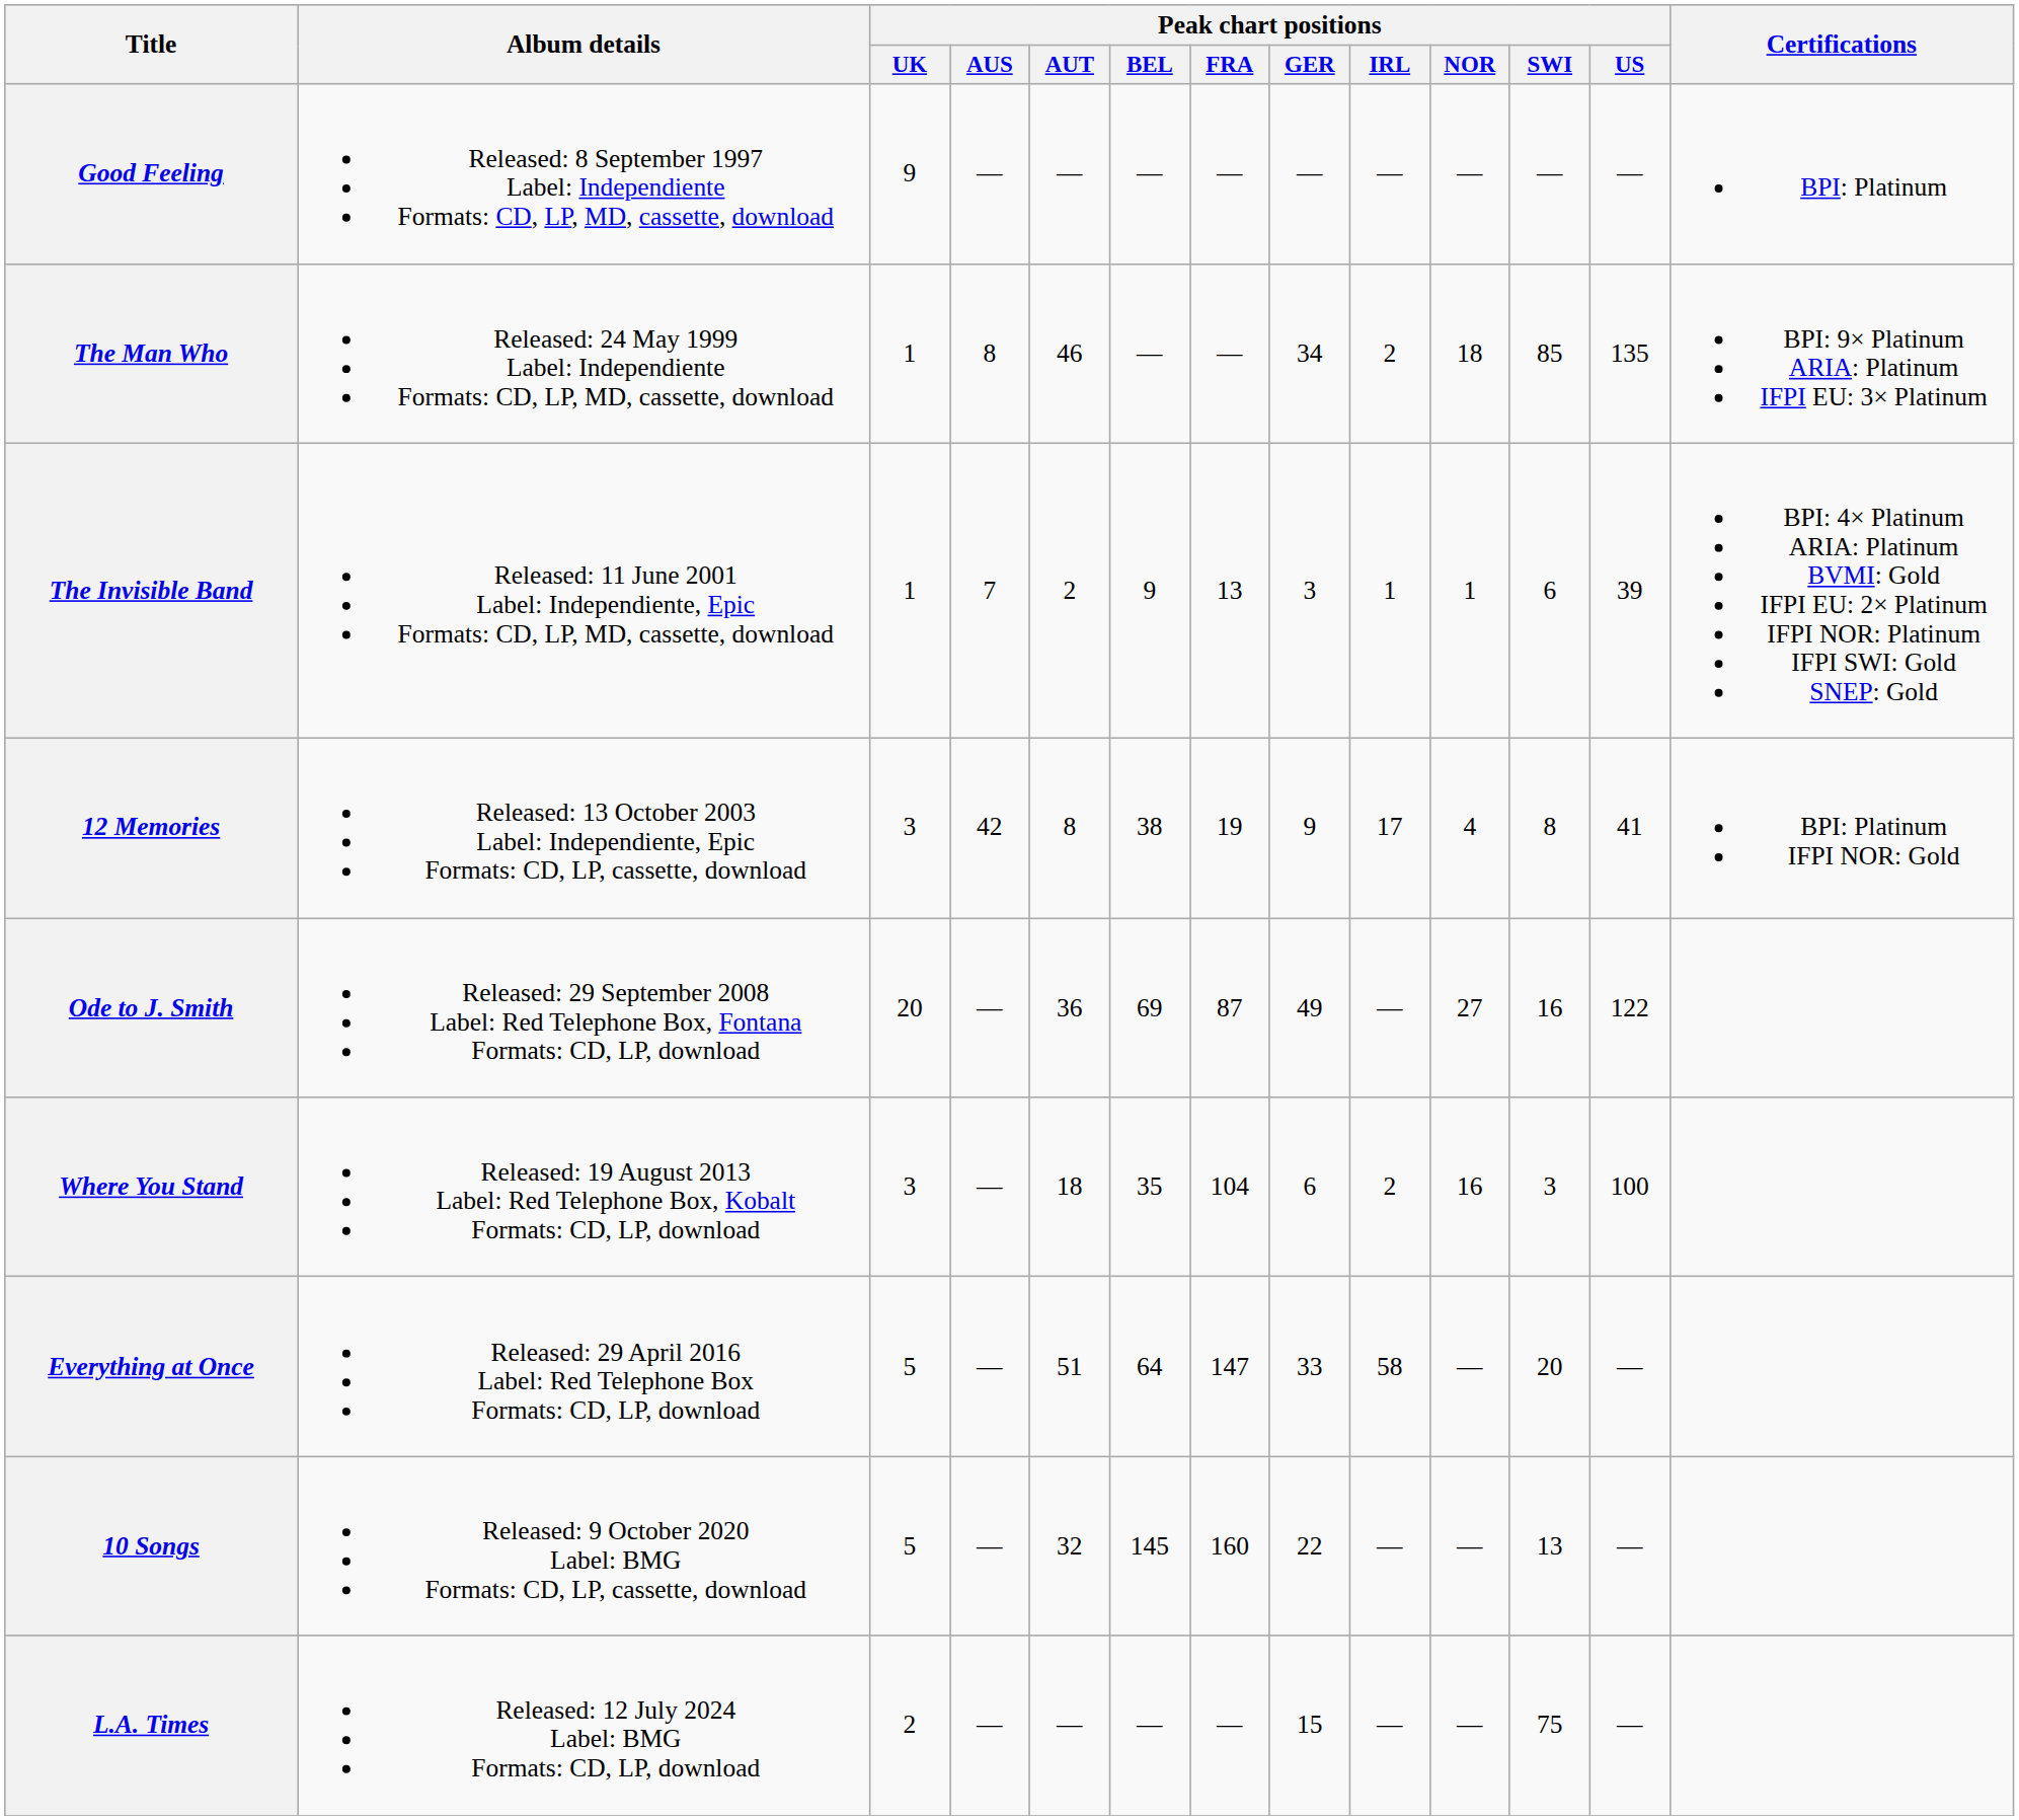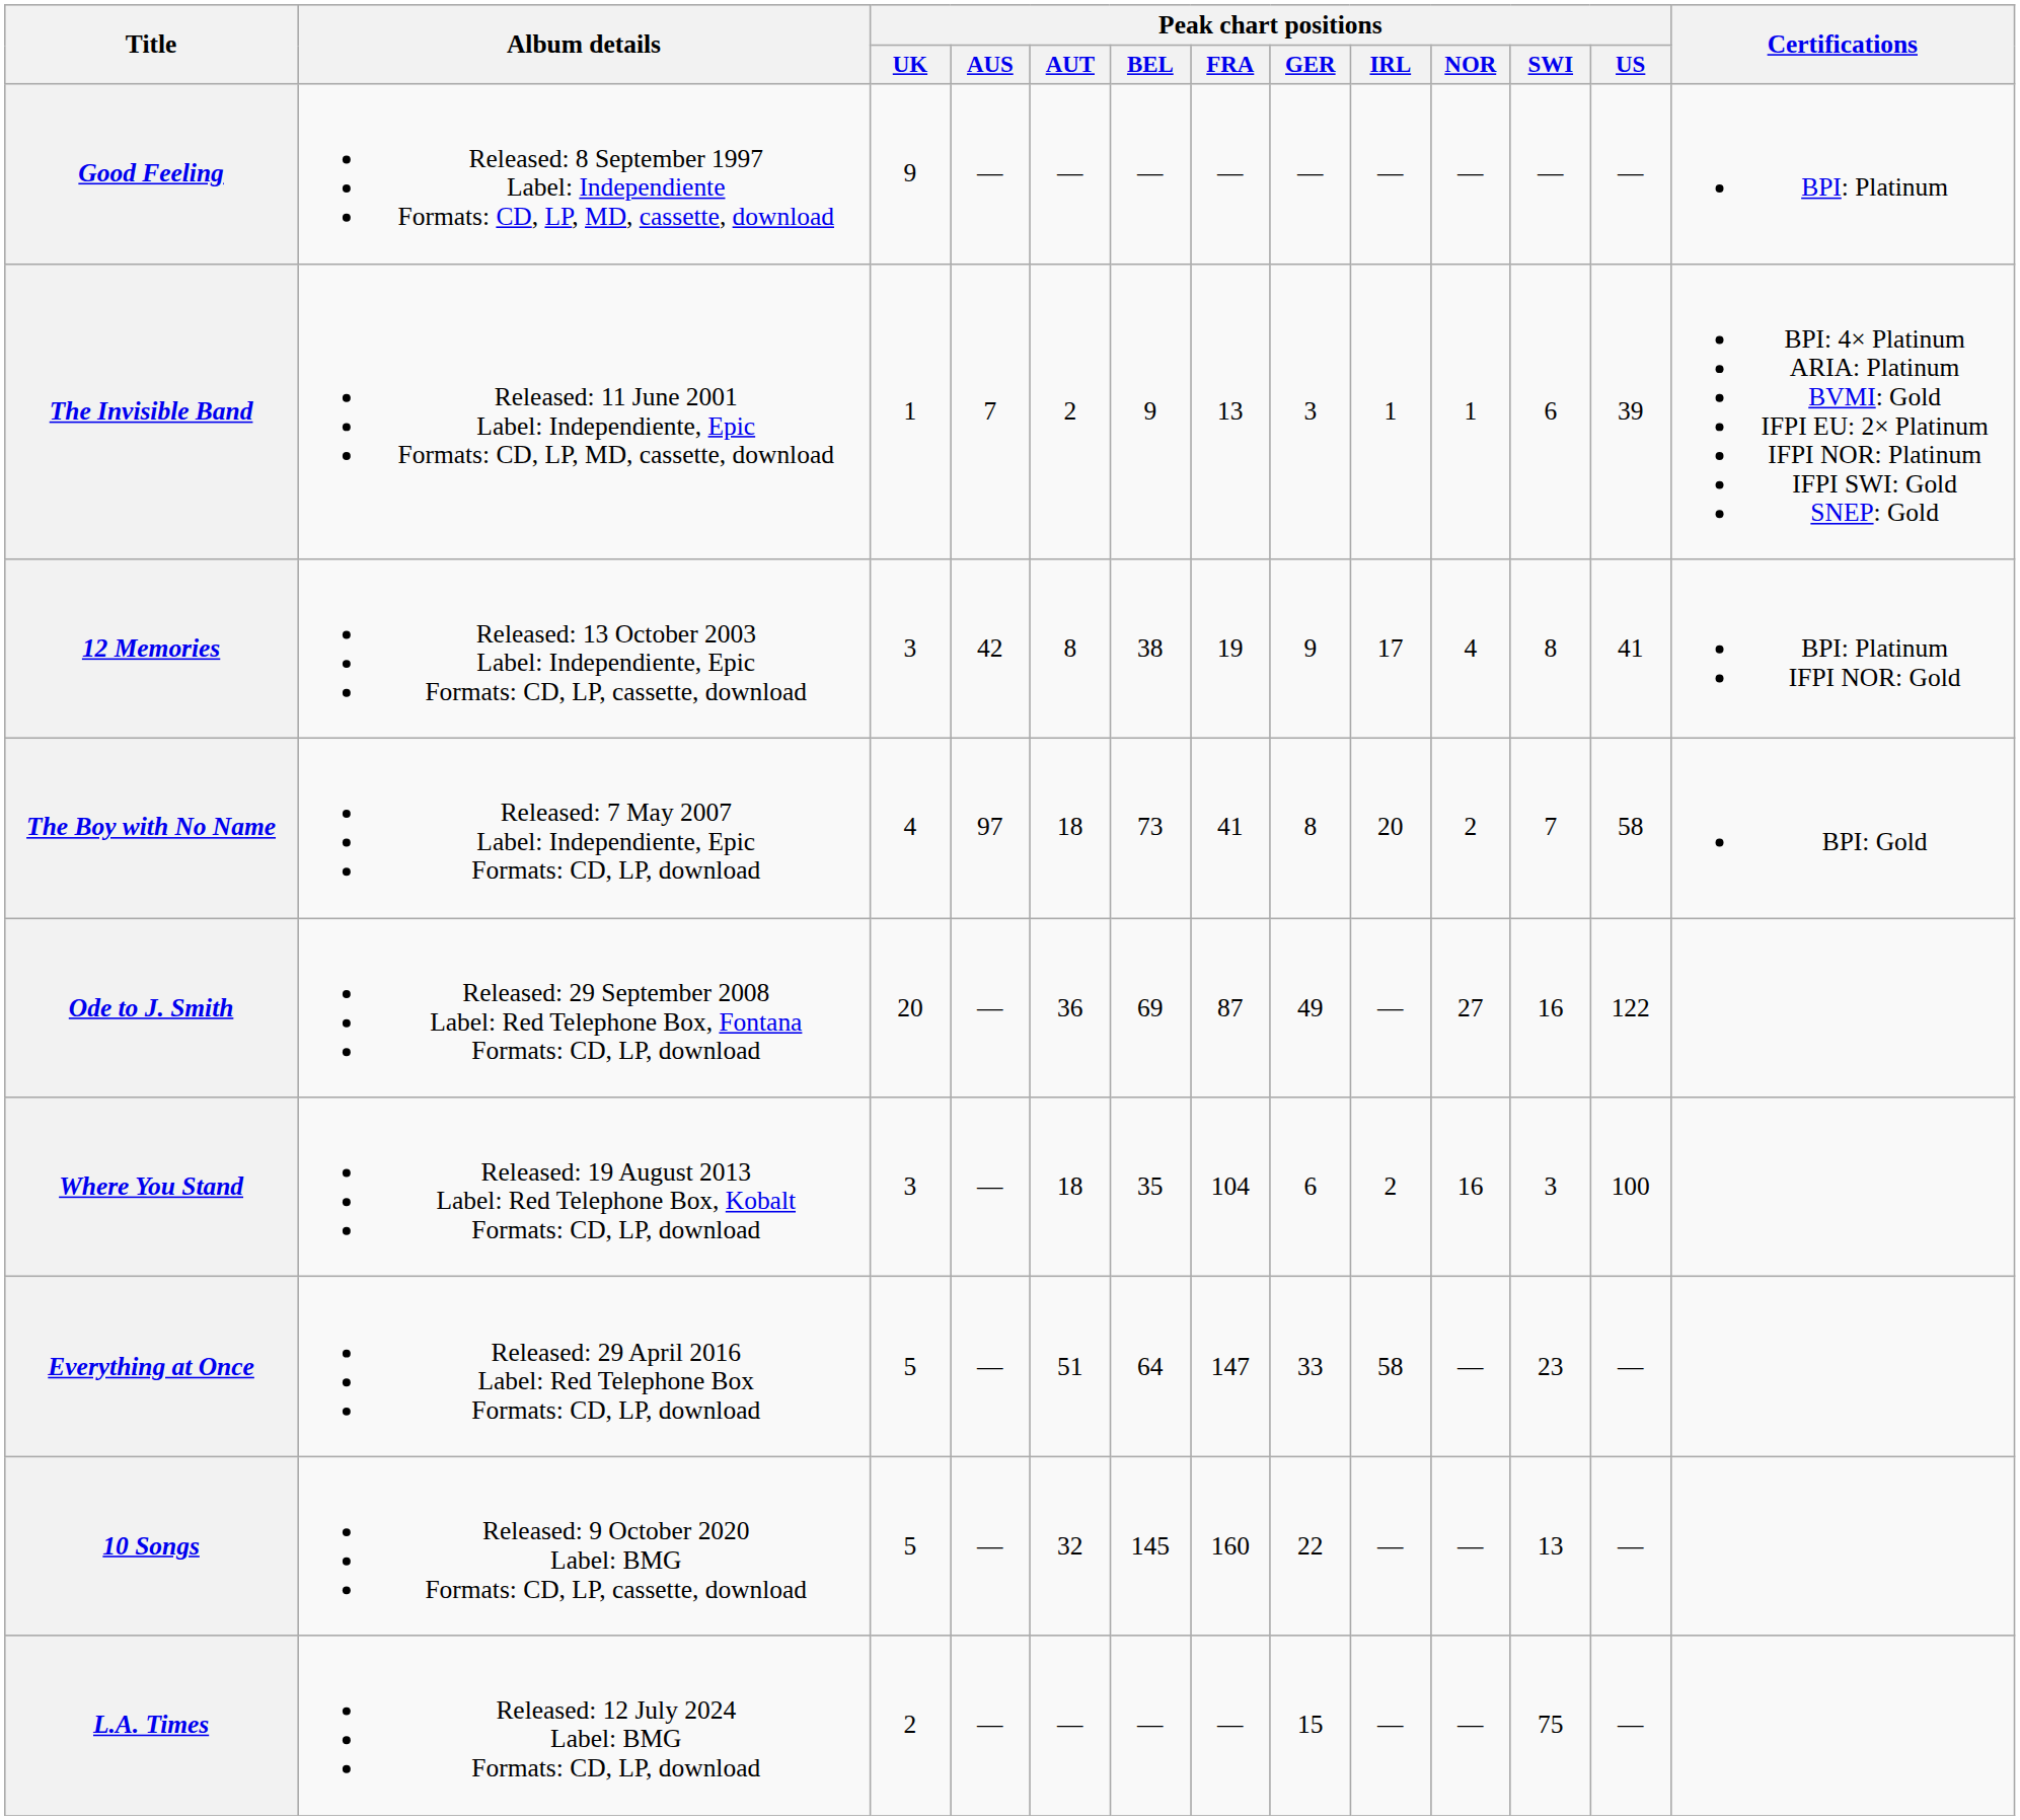- row: The Man Who | Released: 24 May 1999 Label: Independiente Formats: CD, LP, MD, cassette, download | 1 | 8 | 46 | — | — | 34 | 2 | 18 | 85 | 135 | BPI: 9× Platinum ARIA: Platinum IFPI EU: 3× Platinum
+ row: The Boy with No Name | Released: 7 May 2007 Label: Independiente, Epic Formats: CD, LP, download | 4 | 97 | 18 | 73 | 41 | 8 | 20 | 2 | 7 | 58 | BPI: Gold
Everything at Once | Peak chart positions / SWI: 20 -> 23
